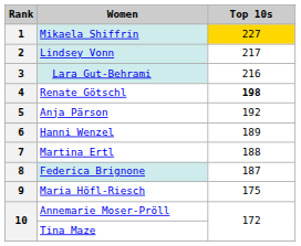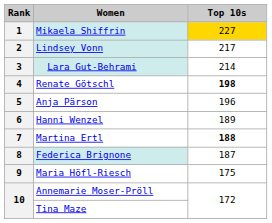3 | Top 10s: 216 -> 214
5 | Top 10s: 192 -> 196
7 | Top 10s: normal -> bold
